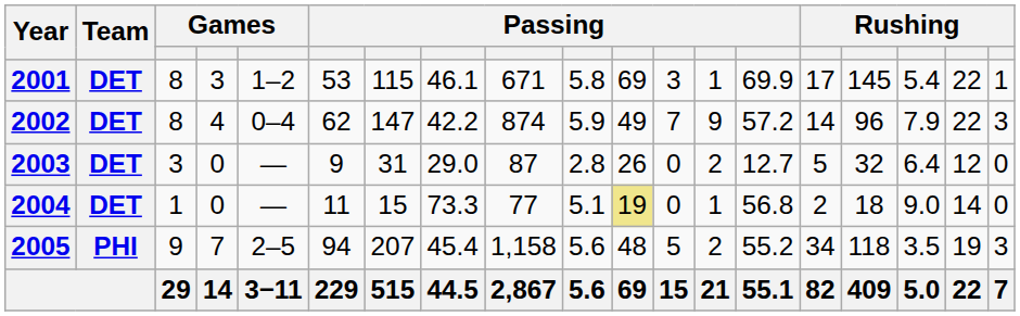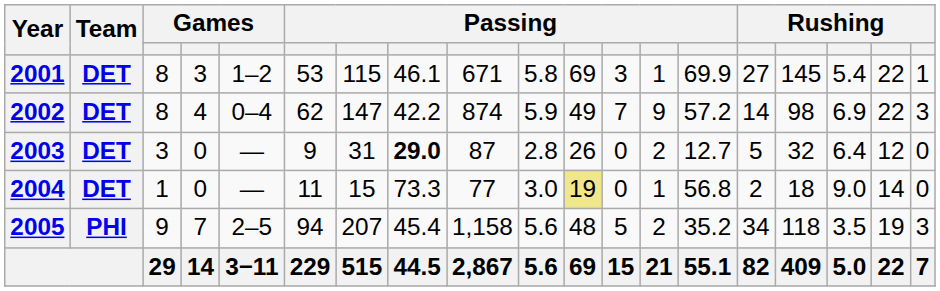2001 | column 15: 17 -> 27
2002 | column 16: 96 -> 98
2002 | column 17: 7.9 -> 6.9
2003 | column 8: normal -> bold
2004 | column 10: 5.1 -> 3.0
2005 | column 14: 55.2 -> 35.2
